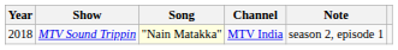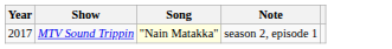- column: Channel | MTV India
MTV Sound Trippin | Year: 2018 -> 2017
